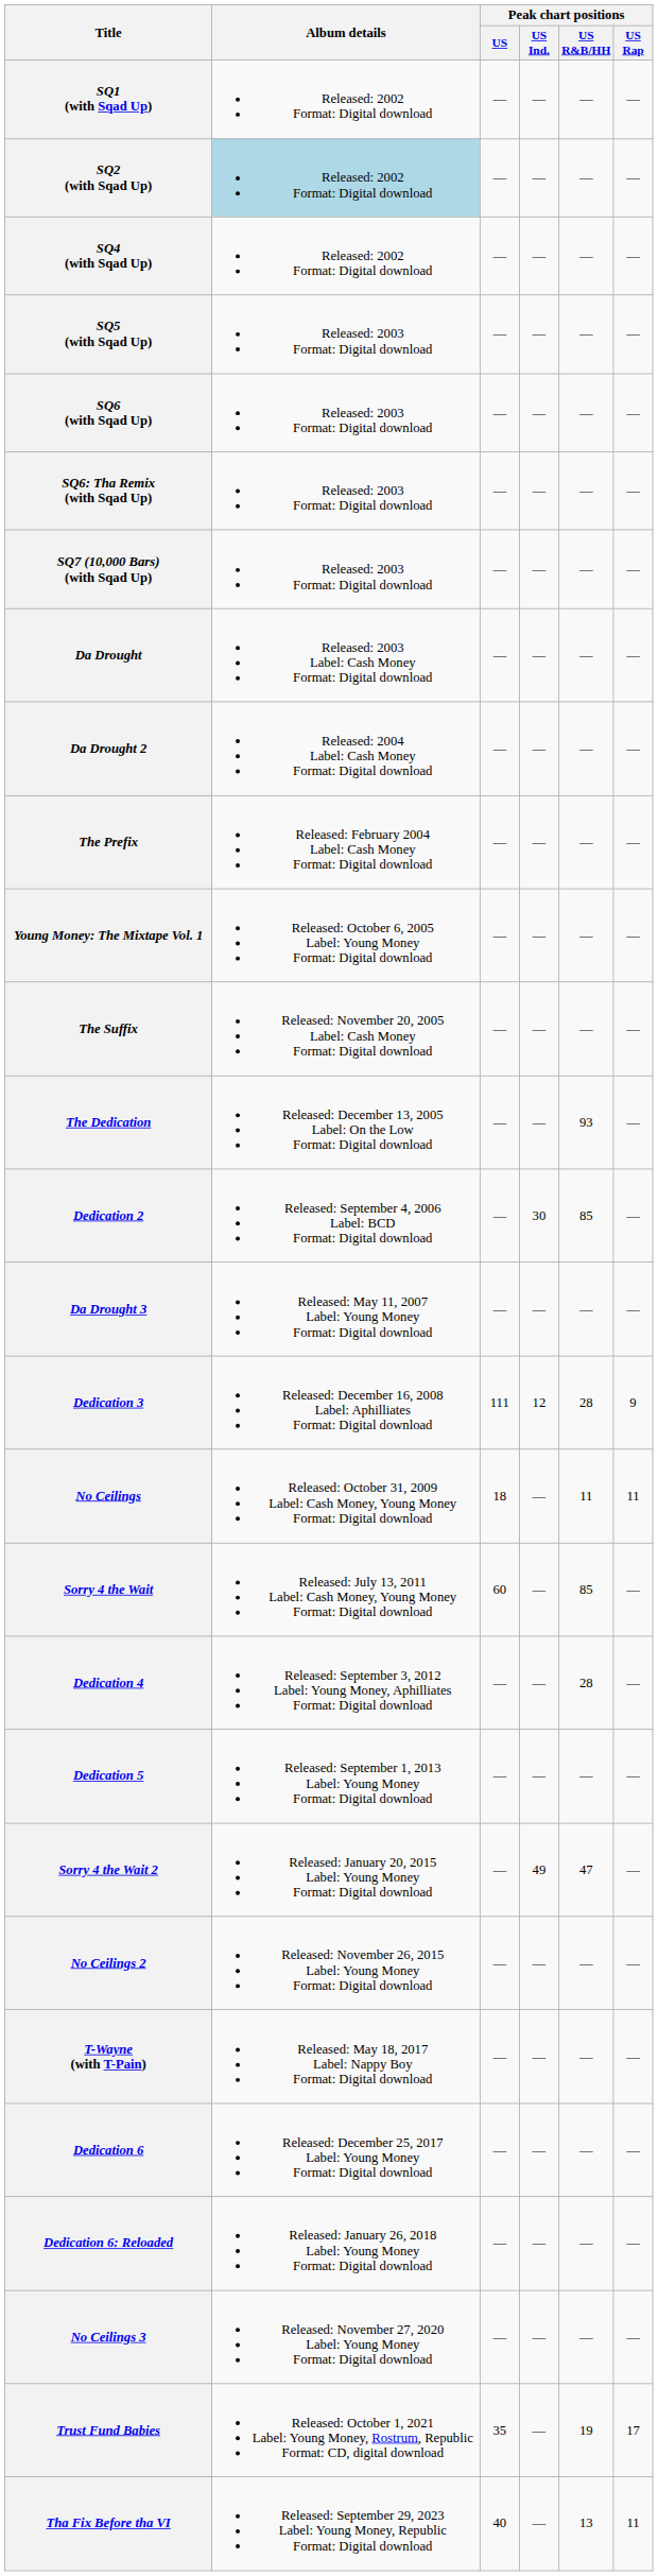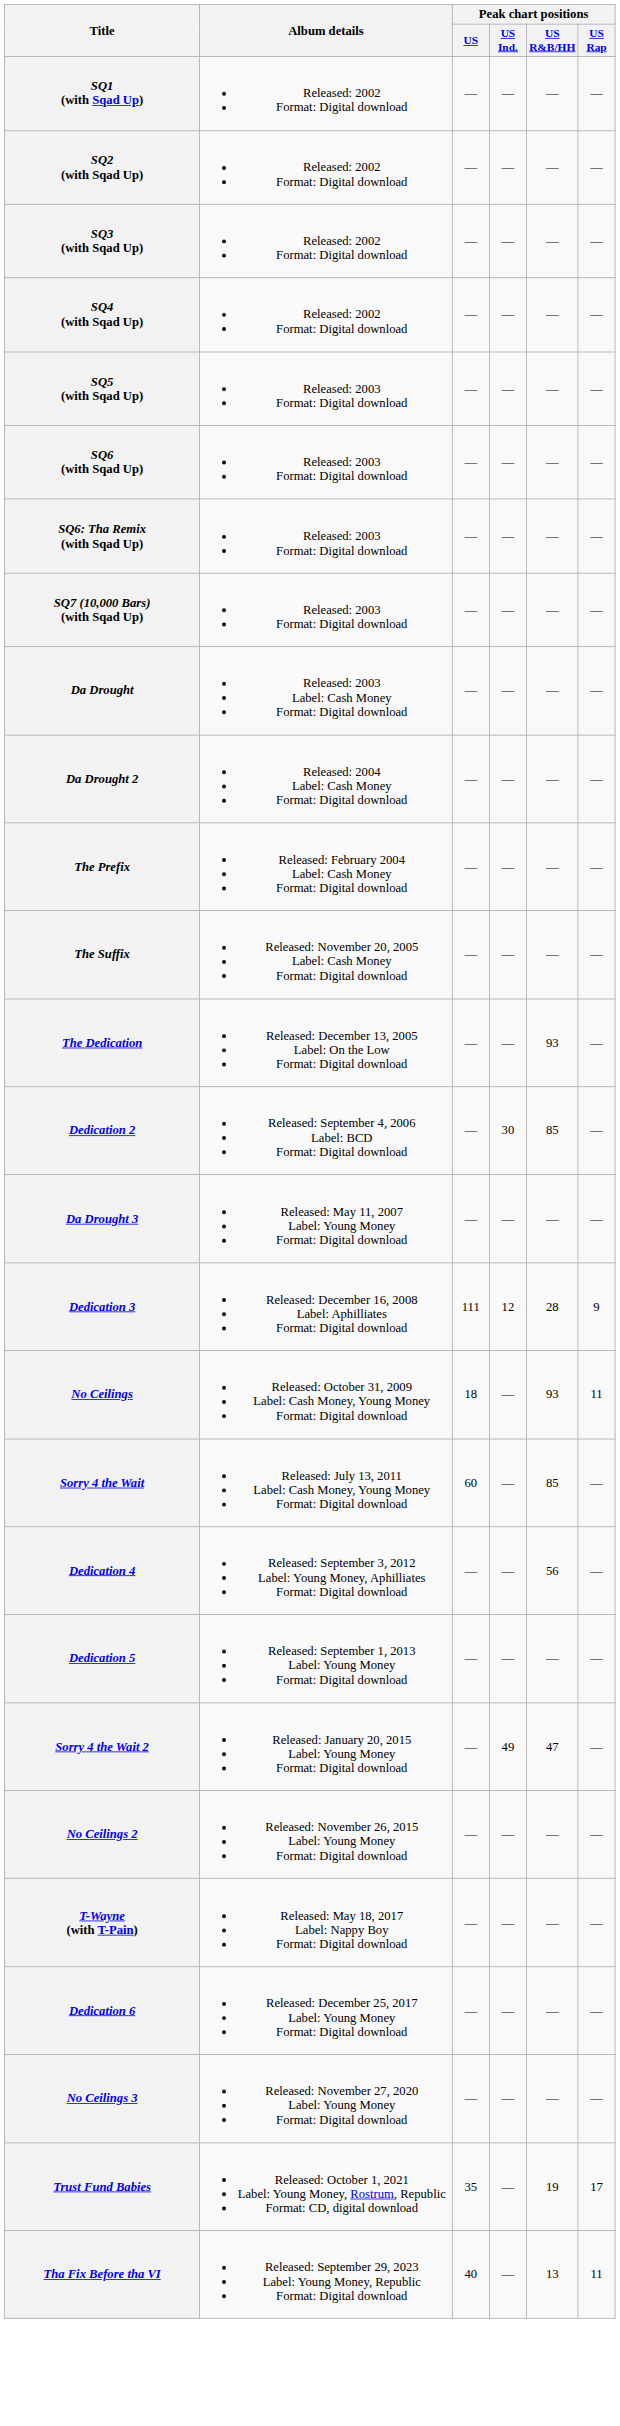SQ2 (with Sqad Up) | Album details: lightblue background -> no background
+ row: SQ3 (with Sqad Up) | Released: 2002 Format: Digital download | — | — | — | —
- row: Young Money: The Mixtape Vol. 1 | Released: October 6, 2005 Label: Young Money Format: Digital download | — | — | — | —
No Ceilings | Peak chart positions / US R&B/HH: 11 -> 93
Dedication 4 | Peak chart positions / US R&B/HH: 28 -> 56
- row: Dedication 6: Reloaded | Released: January 26, 2018 Label: Young Money Format: Digital download | — | — | — | —
